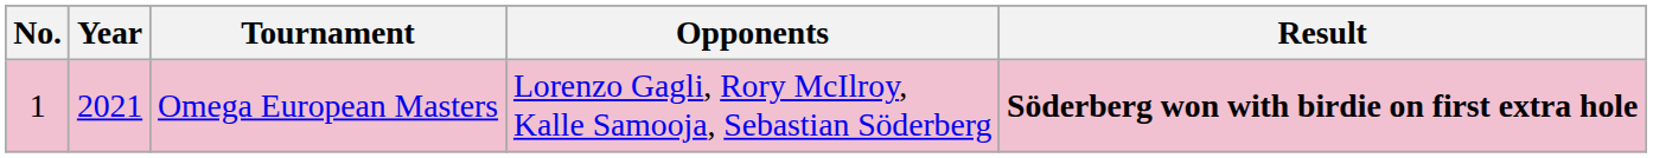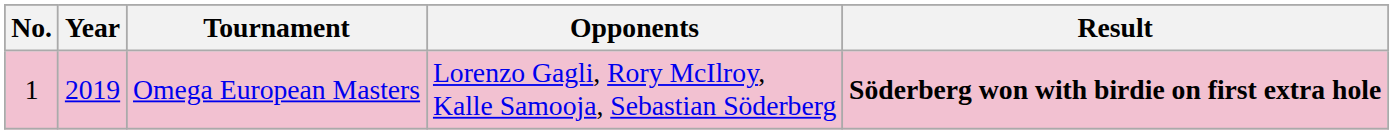Omega European Masters | Year: 2021 -> 2019
